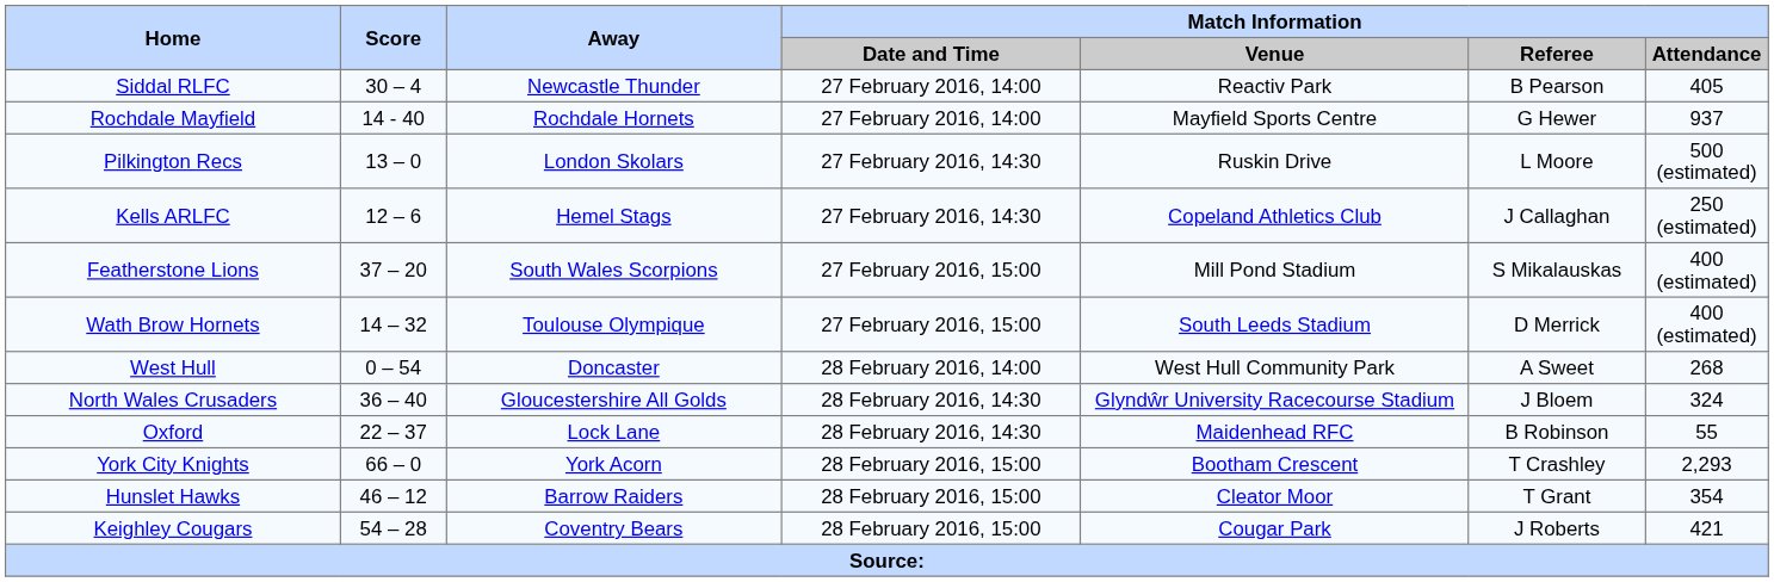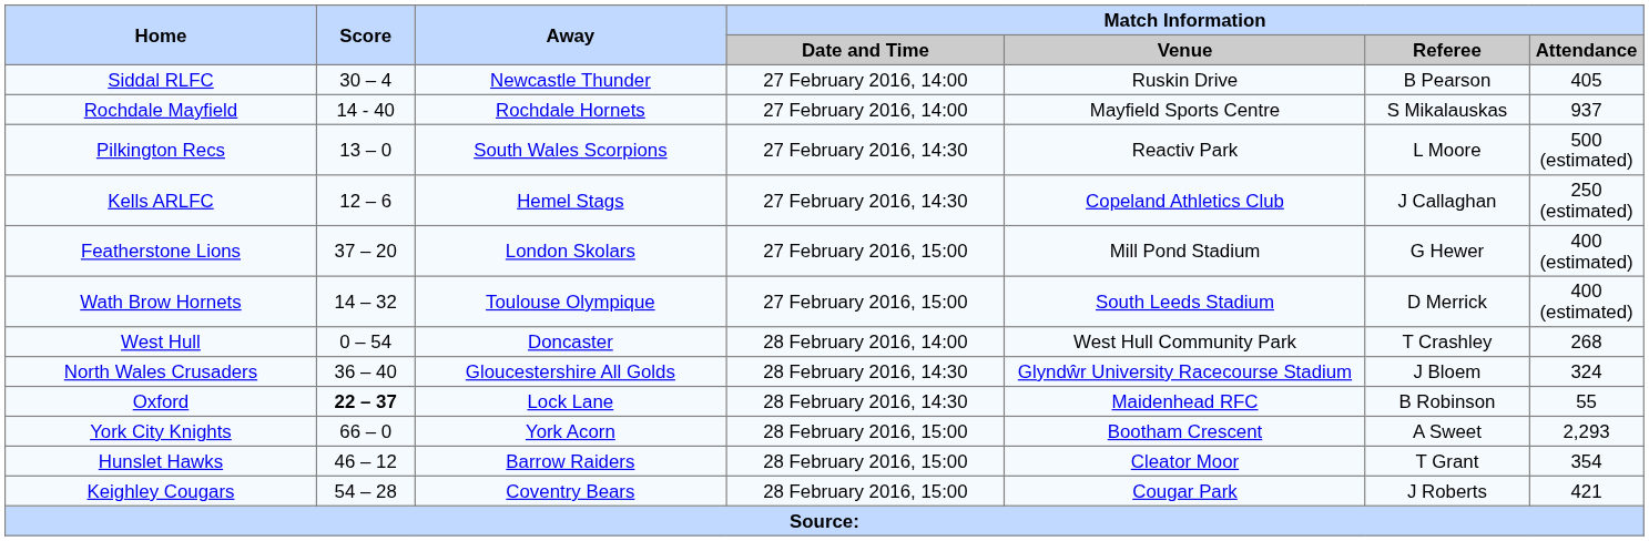Siddal RLFC | Match Information / Venue: Reactiv Park -> Ruskin Drive
Rochdale Mayfield | Match Information / Referee: G Hewer -> S Mikalauskas
Pilkington Recs | Away: London Skolars -> South Wales Scorpions
Pilkington Recs | Match Information / Venue: Ruskin Drive -> Reactiv Park
Featherstone Lions | Away: South Wales Scorpions -> London Skolars
Featherstone Lions | Match Information / Referee: S Mikalauskas -> G Hewer
West Hull | Match Information / Referee: A Sweet -> T Crashley
Oxford | Score: normal -> bold
York City Knights | Match Information / Referee: T Crashley -> A Sweet
